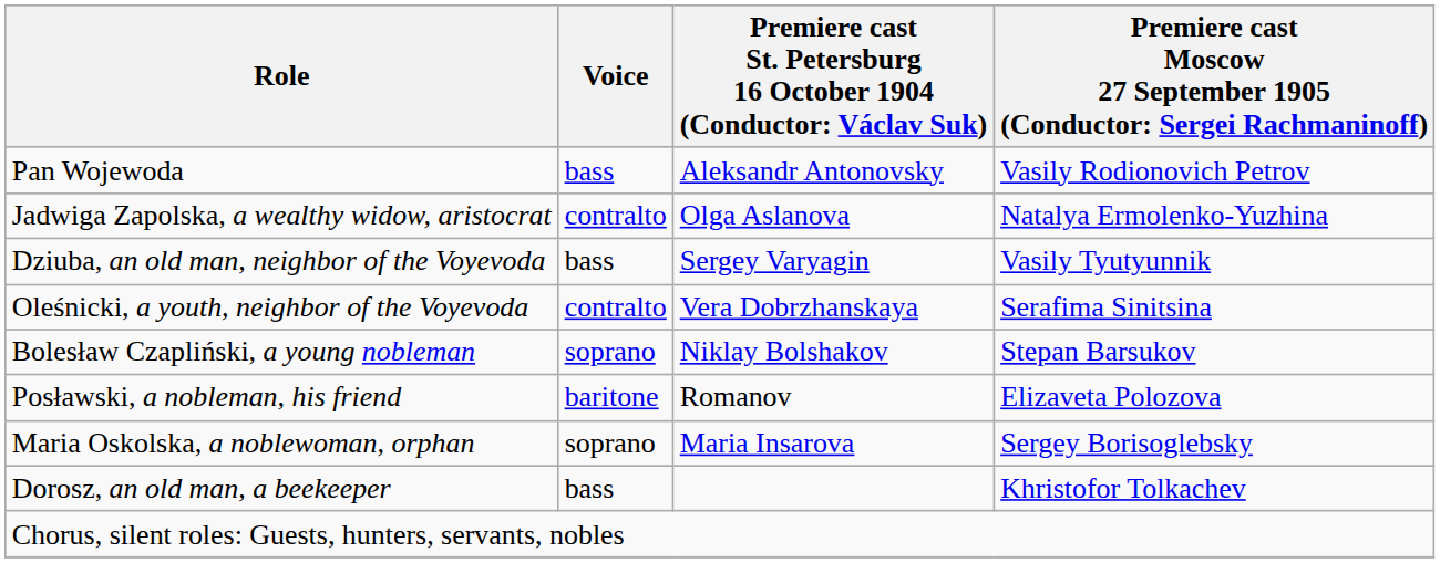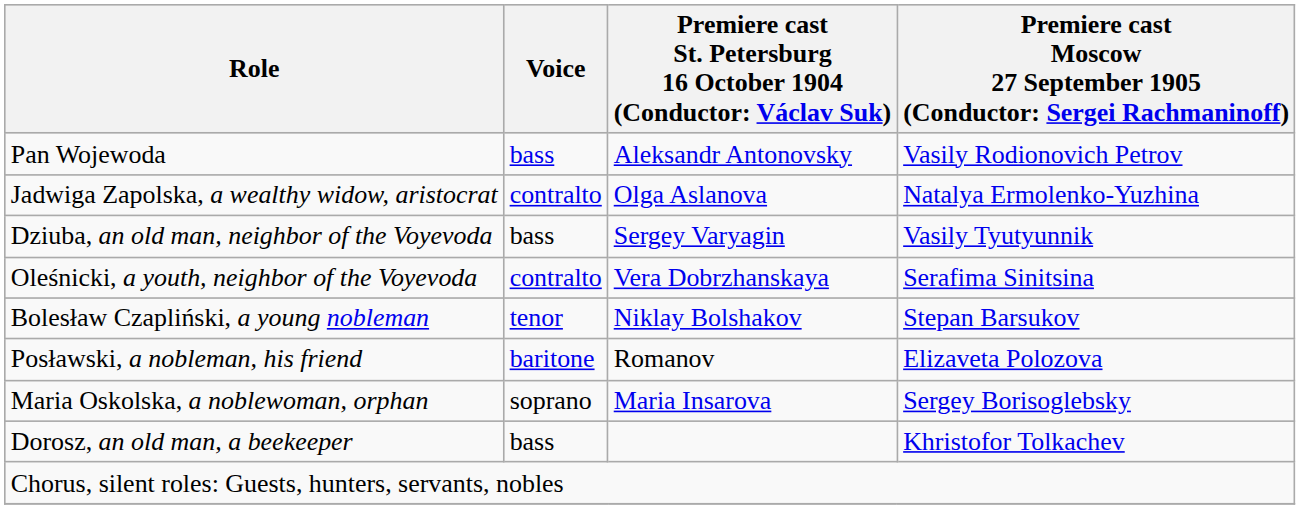Bolesław Czapliński, a young nobleman | Voice: soprano -> tenor
